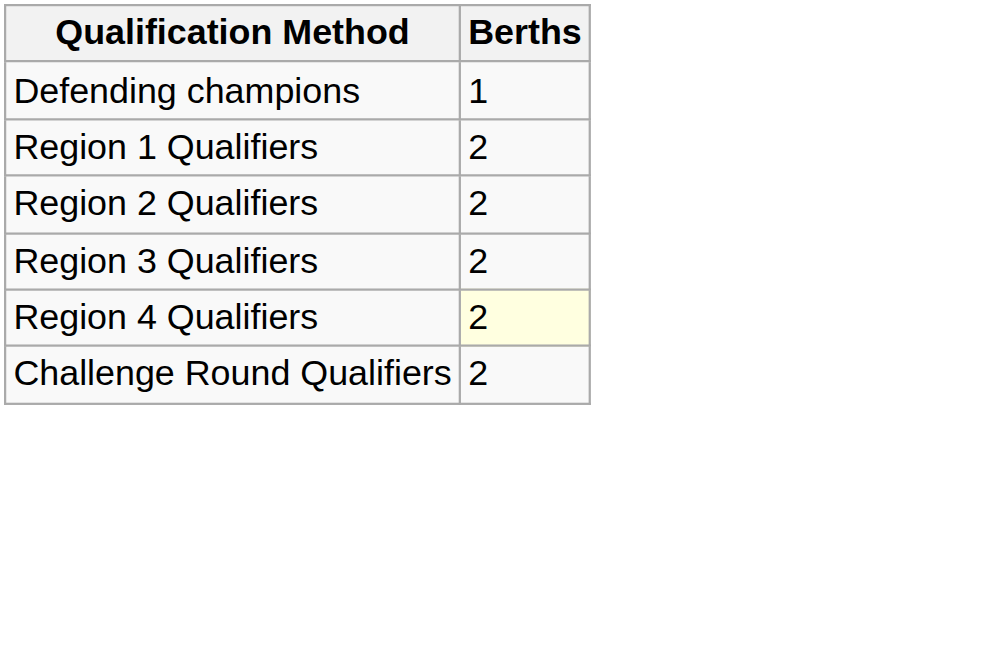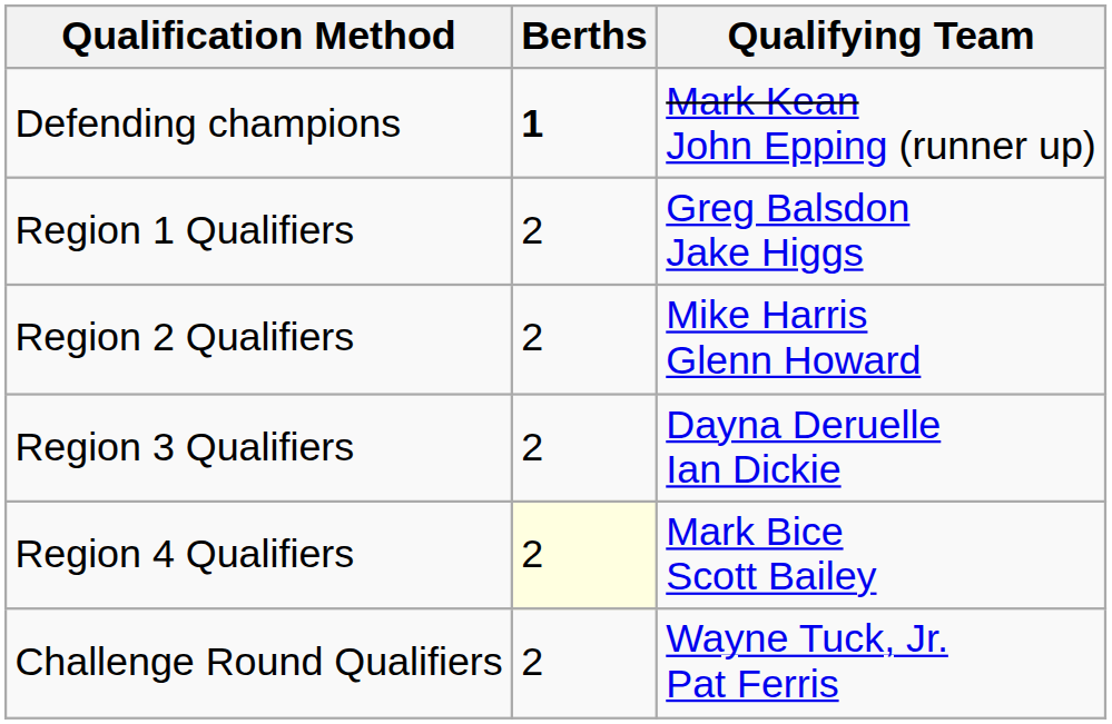+ column: Qualifying Team | Mark Kean John Epping (runner up) | Greg Balsdon Jake Higgs | Mike Harris Glenn Howard | Dayna Deruelle Ian Dickie | Mark Bice Scott Bailey | Wayne Tuck, Jr. Pat Ferris
Defending champions | Berths: normal -> bold
